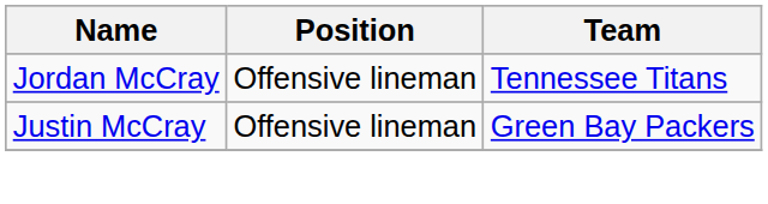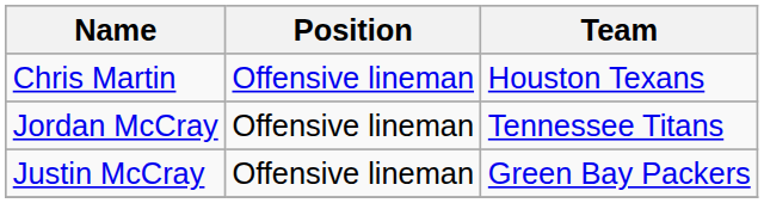+ row: Chris Martin | Offensive lineman | Houston Texans
